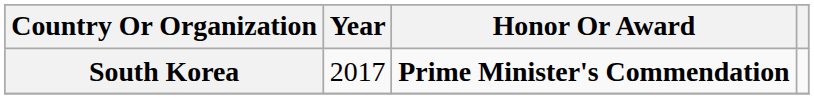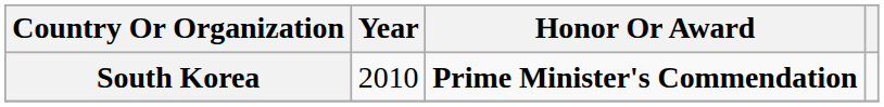South Korea | Year: 2017 -> 2010
